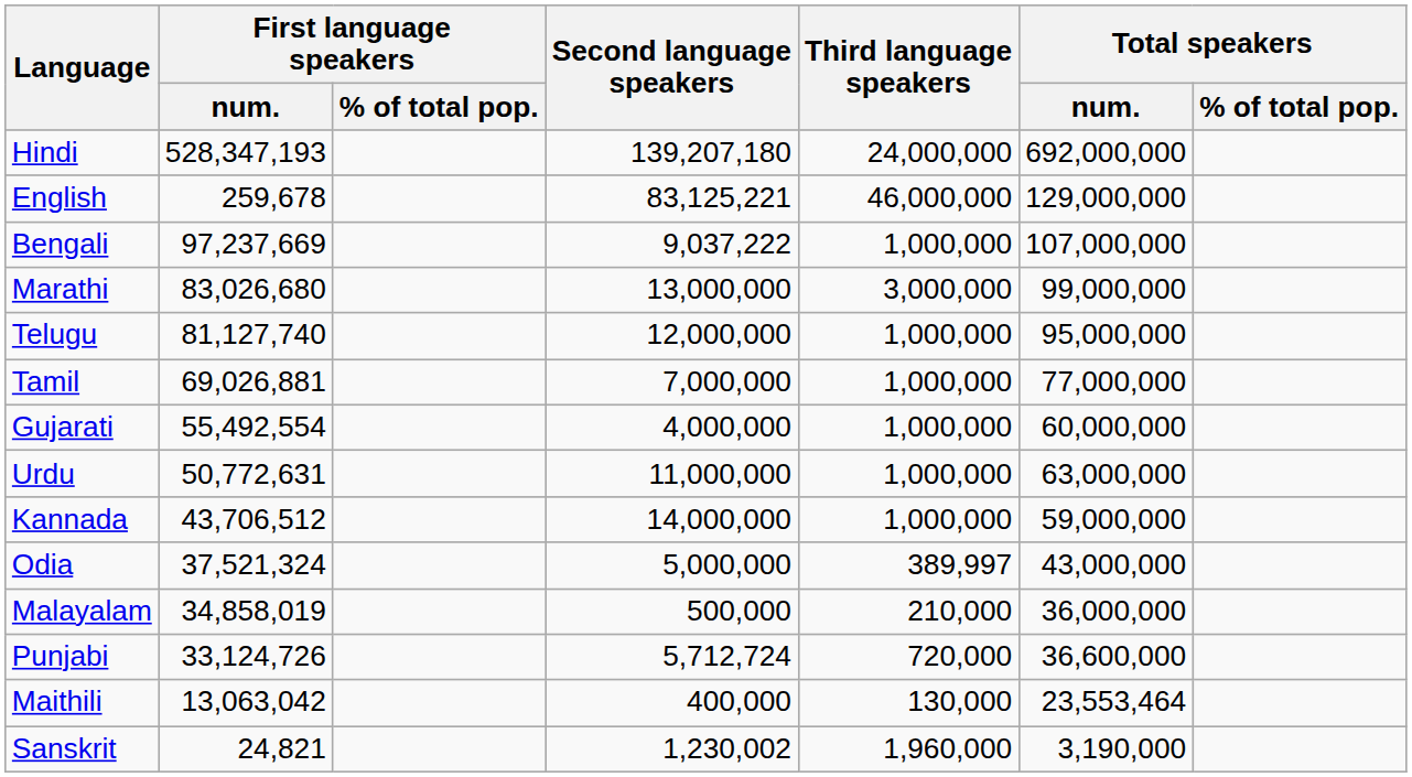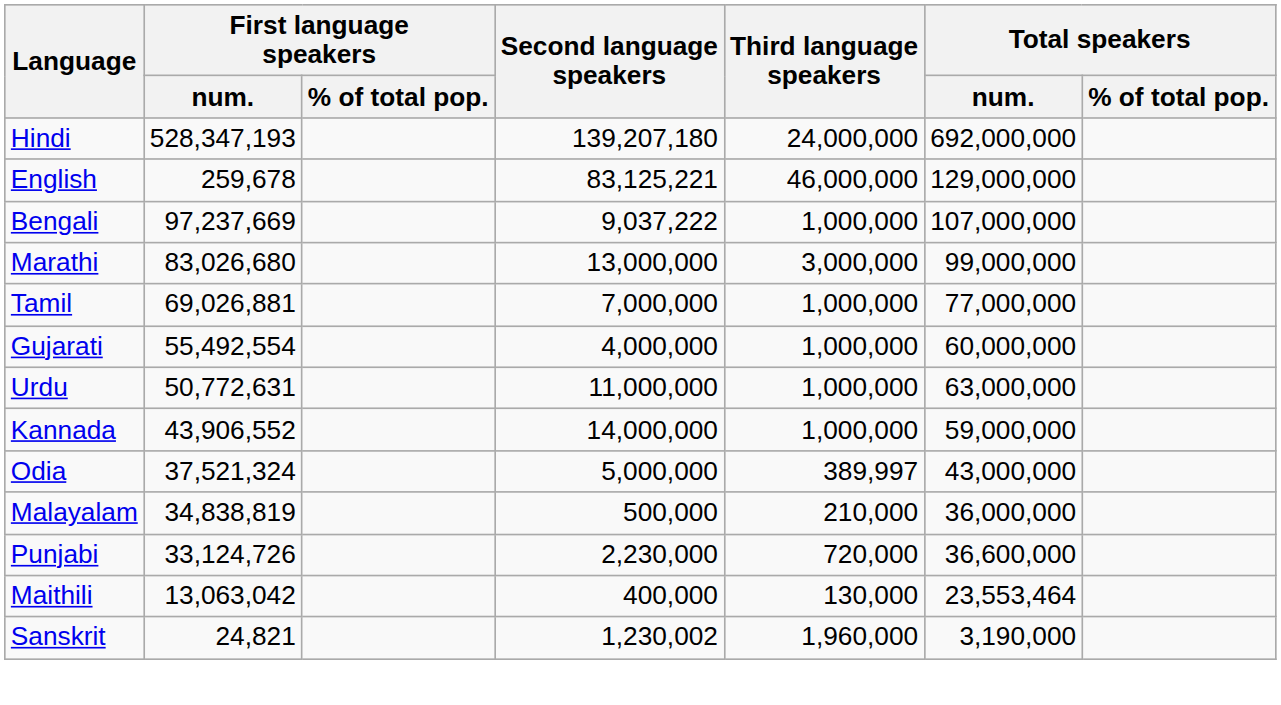- row: Telugu | 81,127,740 | 12,000,000 | 1,000,000 | 95,000,000
Kannada | First language speakers / num.: 43,706,512 -> 43,906,552
Malayalam | First language speakers / num.: 34,858,019 -> 34,838,819
Punjabi | Second language speakers: 5,712,724 -> 2,230,000
